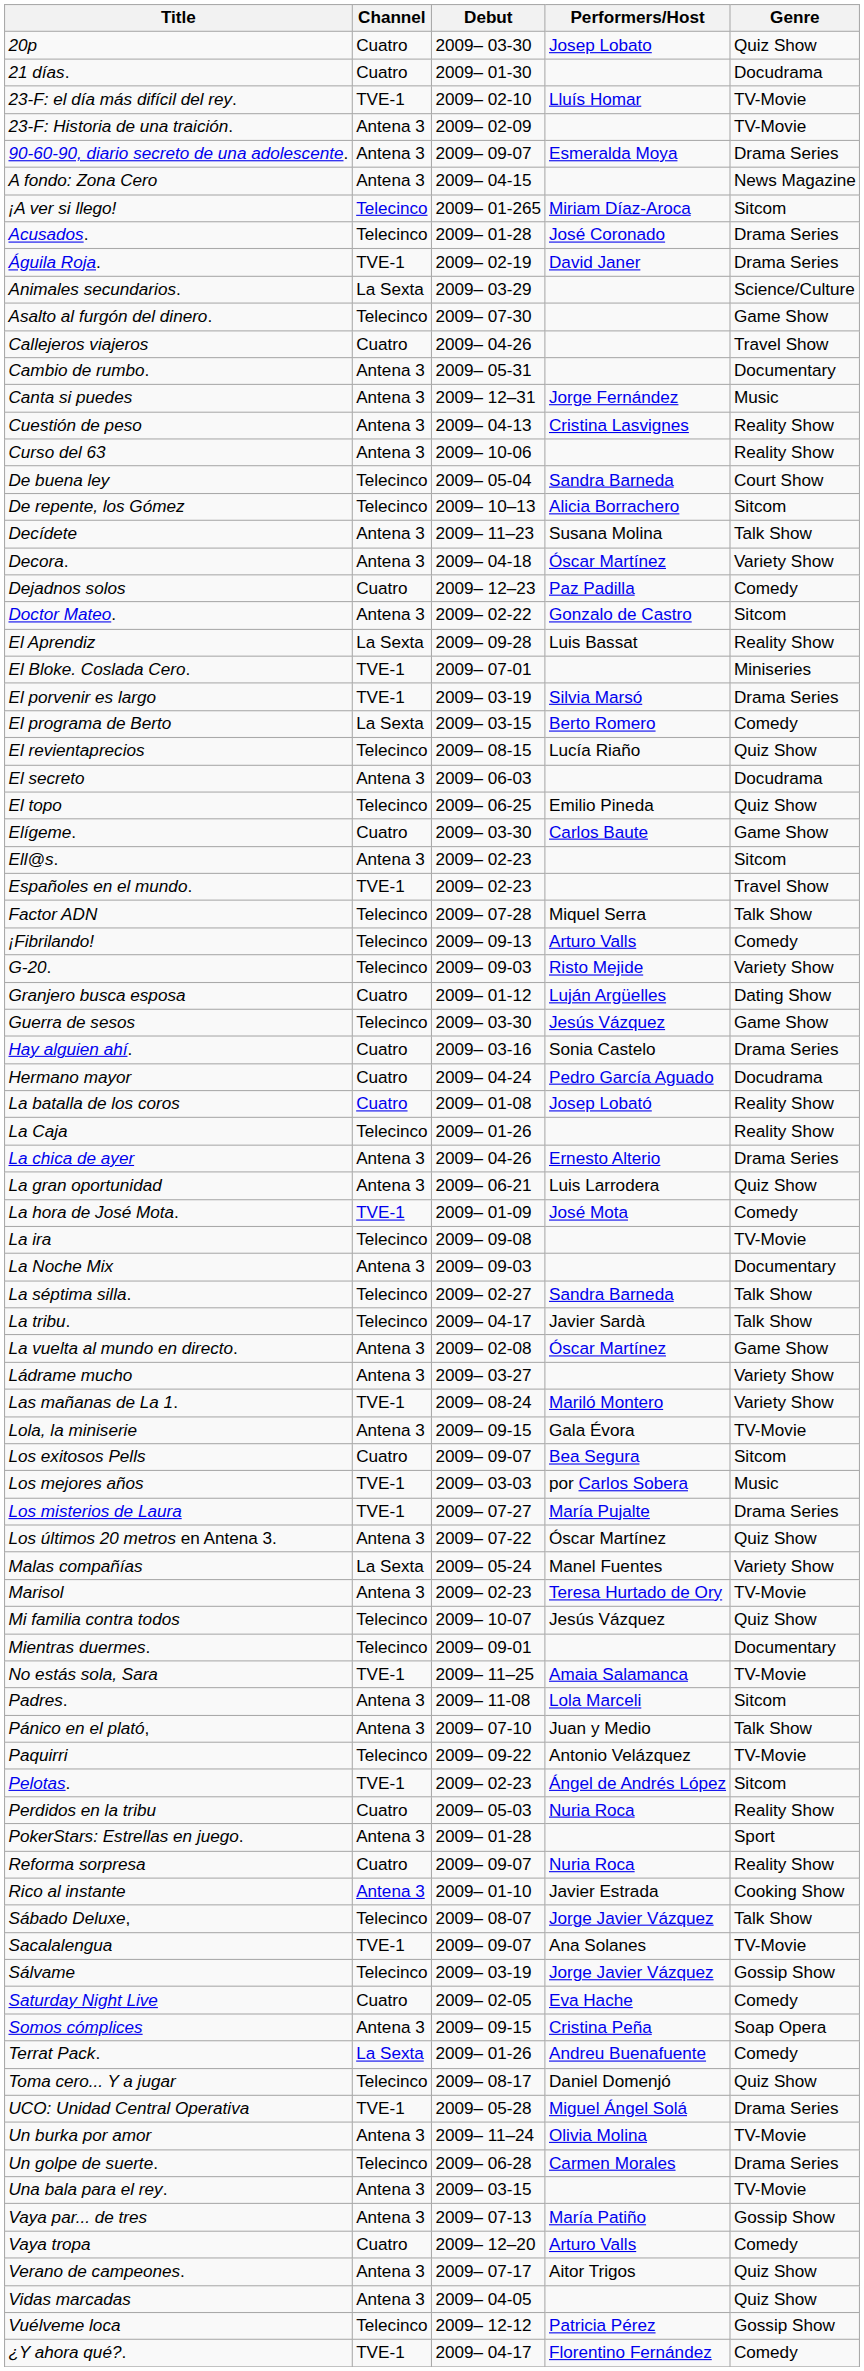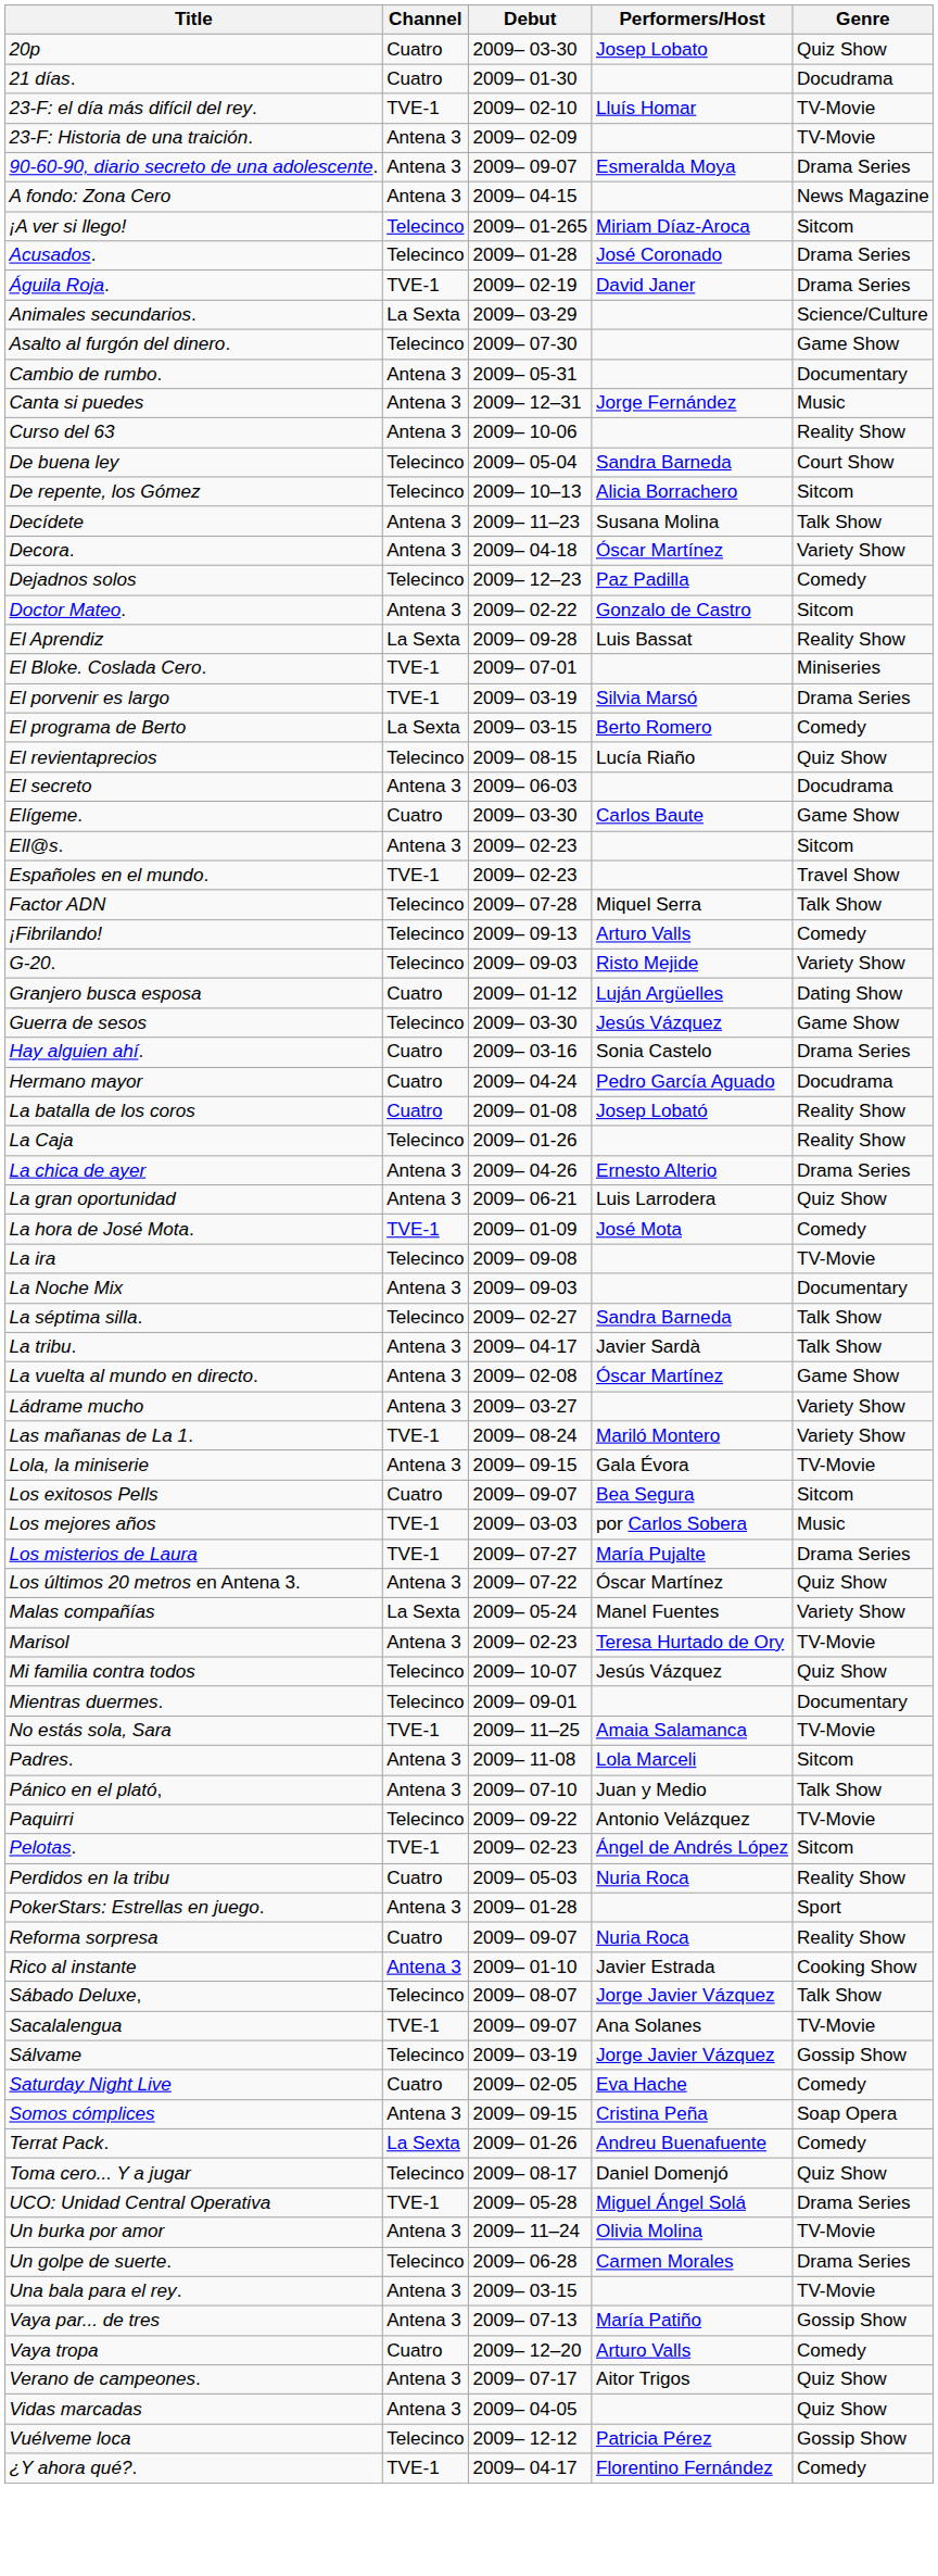- row: Callejeros viajeros | Cuatro | 2009– 04-26 | Travel Show
- row: Cuestión de peso | Antena 3 | 2009– 04-13 | Cristina Lasvignes | Reality Show
Dejadnos solos | Channel: Cuatro -> Telecinco
- row: El topo | Telecinco | 2009– 06-25 | Emilio Pineda | Quiz Show
La tribu. | Channel: Telecinco -> Antena 3
